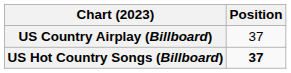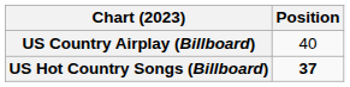US Country Airplay (Billboard) | Position: 37 -> 40
